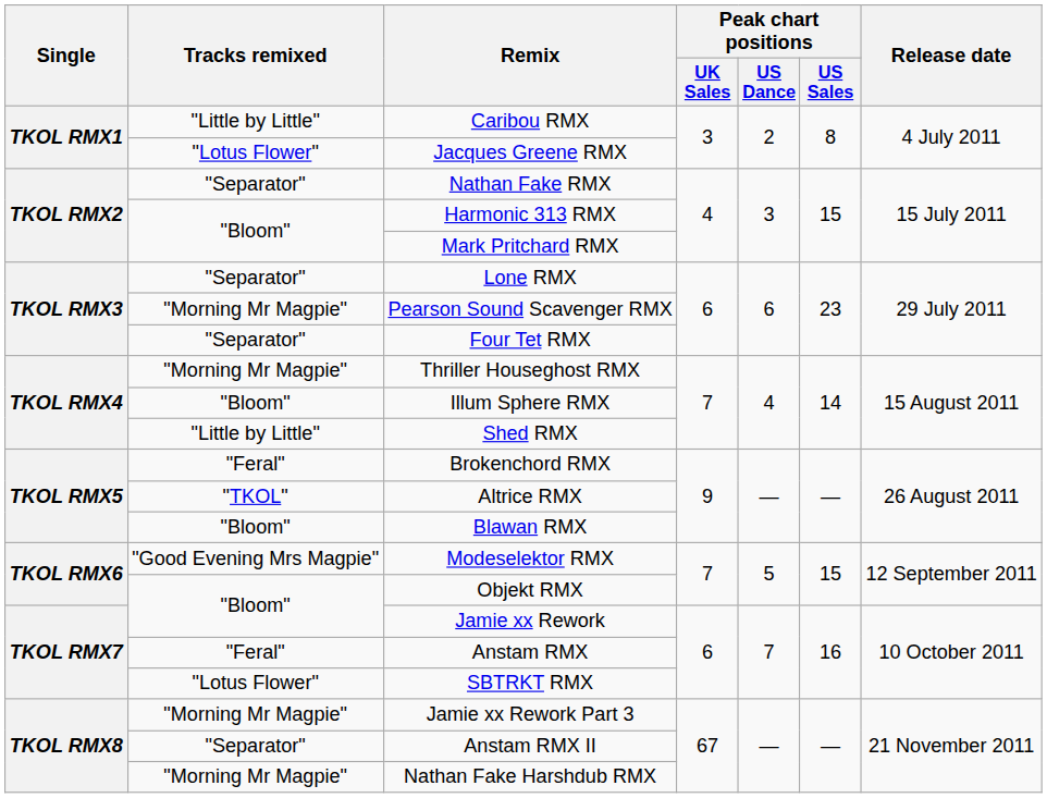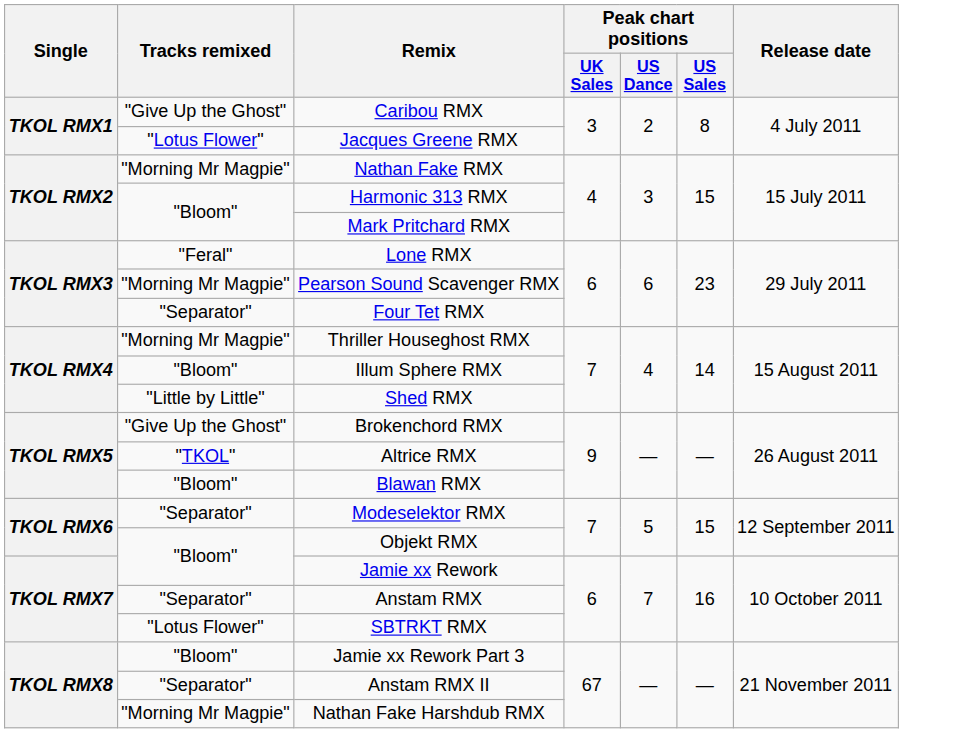Caribou RMX | Tracks remixed: "Little by Little" -> "Give Up the Ghost"
Nathan Fake RMX | Tracks remixed: "Separator" -> "Morning Mr Magpie"
Lone RMX | Tracks remixed: "Separator" -> "Feral"
Brokenchord RMX | Tracks remixed: "Feral" -> "Give Up the Ghost"
Modeselektor RMX | Tracks remixed: "Good Evening Mrs Magpie" -> "Separator"
Anstam RMX | Tracks remixed: "Feral" -> "Separator"
Jamie xx Rework Part 3 | Tracks remixed: "Morning Mr Magpie" -> "Bloom"
